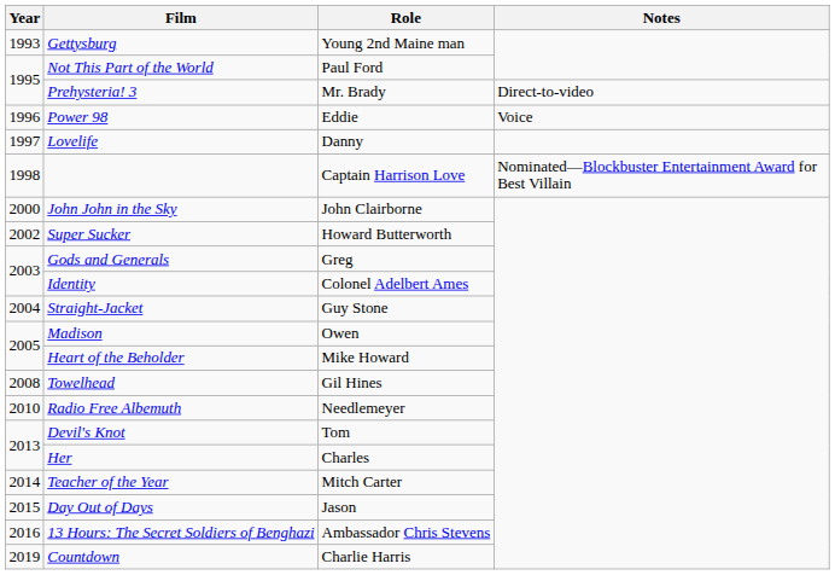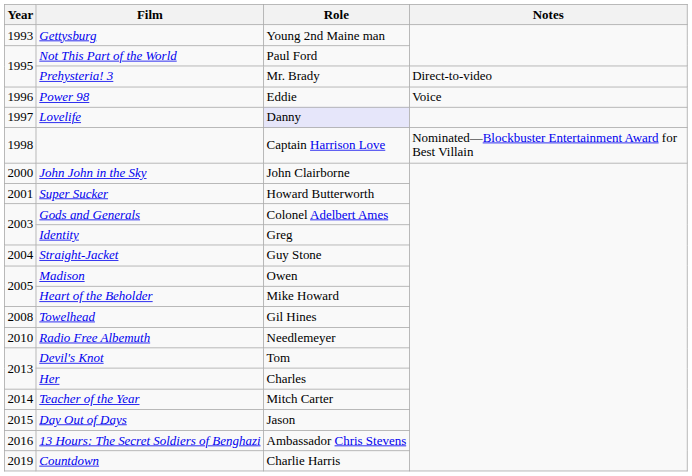Lovelife | Role: no background -> lavender background
Super Sucker | Year: 2002 -> 2001
Gods and Generals | Role: Greg -> Colonel Adelbert Ames
Identity | Role: Colonel Adelbert Ames -> Greg
